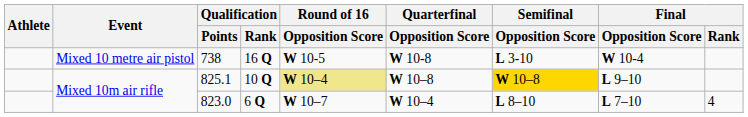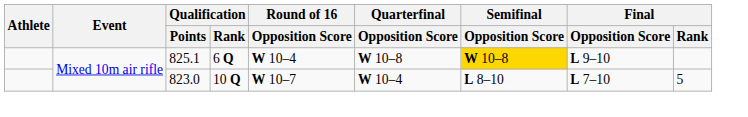- row: Mixed 10 metre air pistol | 738 | 16 Q | W 10-5 | W 10-8 | L 3-10 | W 10-4
825.1 | Qualification / Rank: 10 Q -> 6 Q
825.1 | Round of 16 / Opposition Score: khaki background -> no background
823.0 | Qualification / Rank: 6 Q -> 10 Q
823.0 | Final / Rank: 4 -> 5
